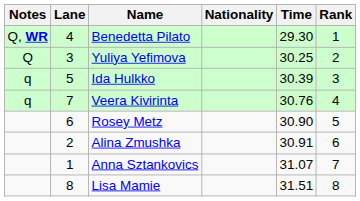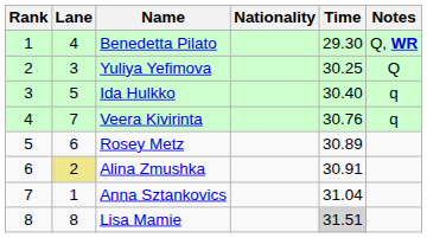columns swapped: Rank <-> Notes
Ida Hulkko | Time: 30.39 -> 30.40
Rosey Metz | Time: 30.90 -> 30.89
Alina Zmushka | Lane: no background -> khaki background
Anna Sztankovics | Time: 31.07 -> 31.04
Lisa Mamie | Time: no background -> lightgrey background
